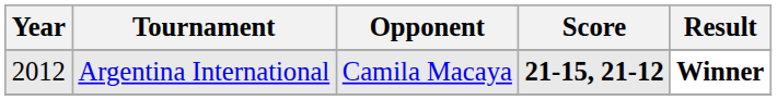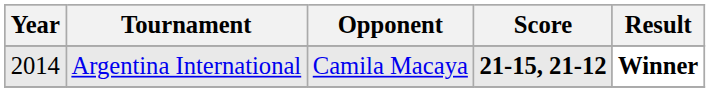Argentina International | Year: 2012 -> 2014
